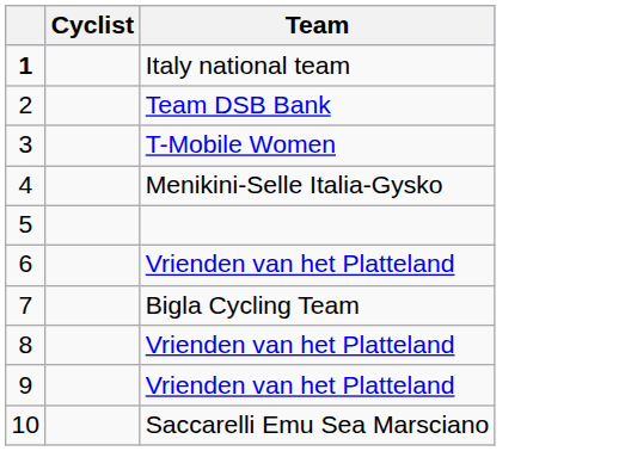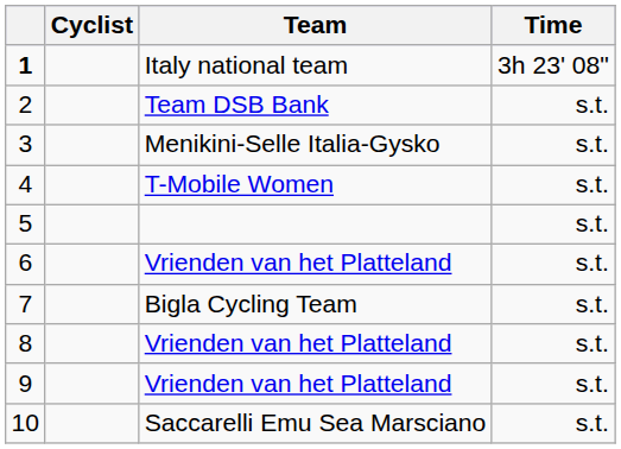+ column: Time | 3h 23' 08" | s.t. | s.t. | s.t. | s.t. | s.t. | s.t. | s.t. | s.t. | s.t.
3 | Team: T-Mobile Women -> Menikini-Selle Italia-Gysko
4 | Team: Menikini-Selle Italia-Gysko -> T-Mobile Women
